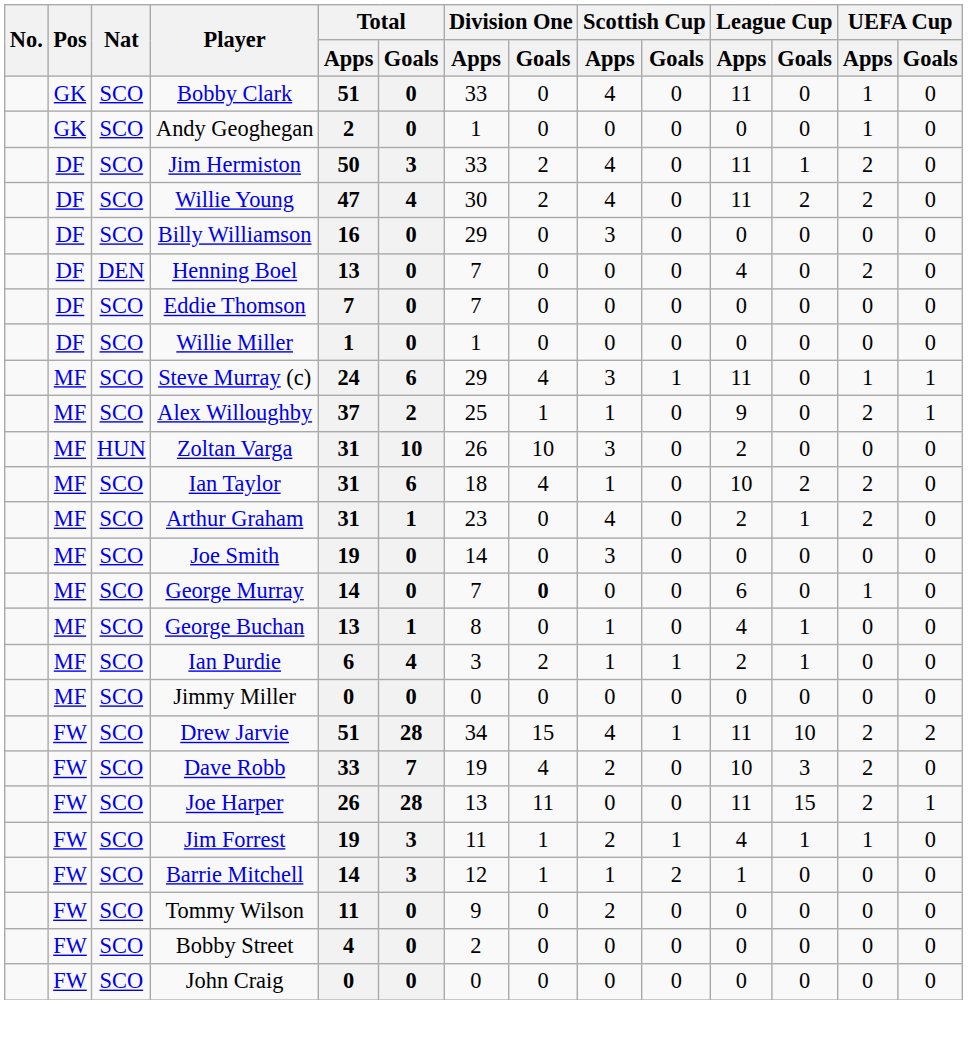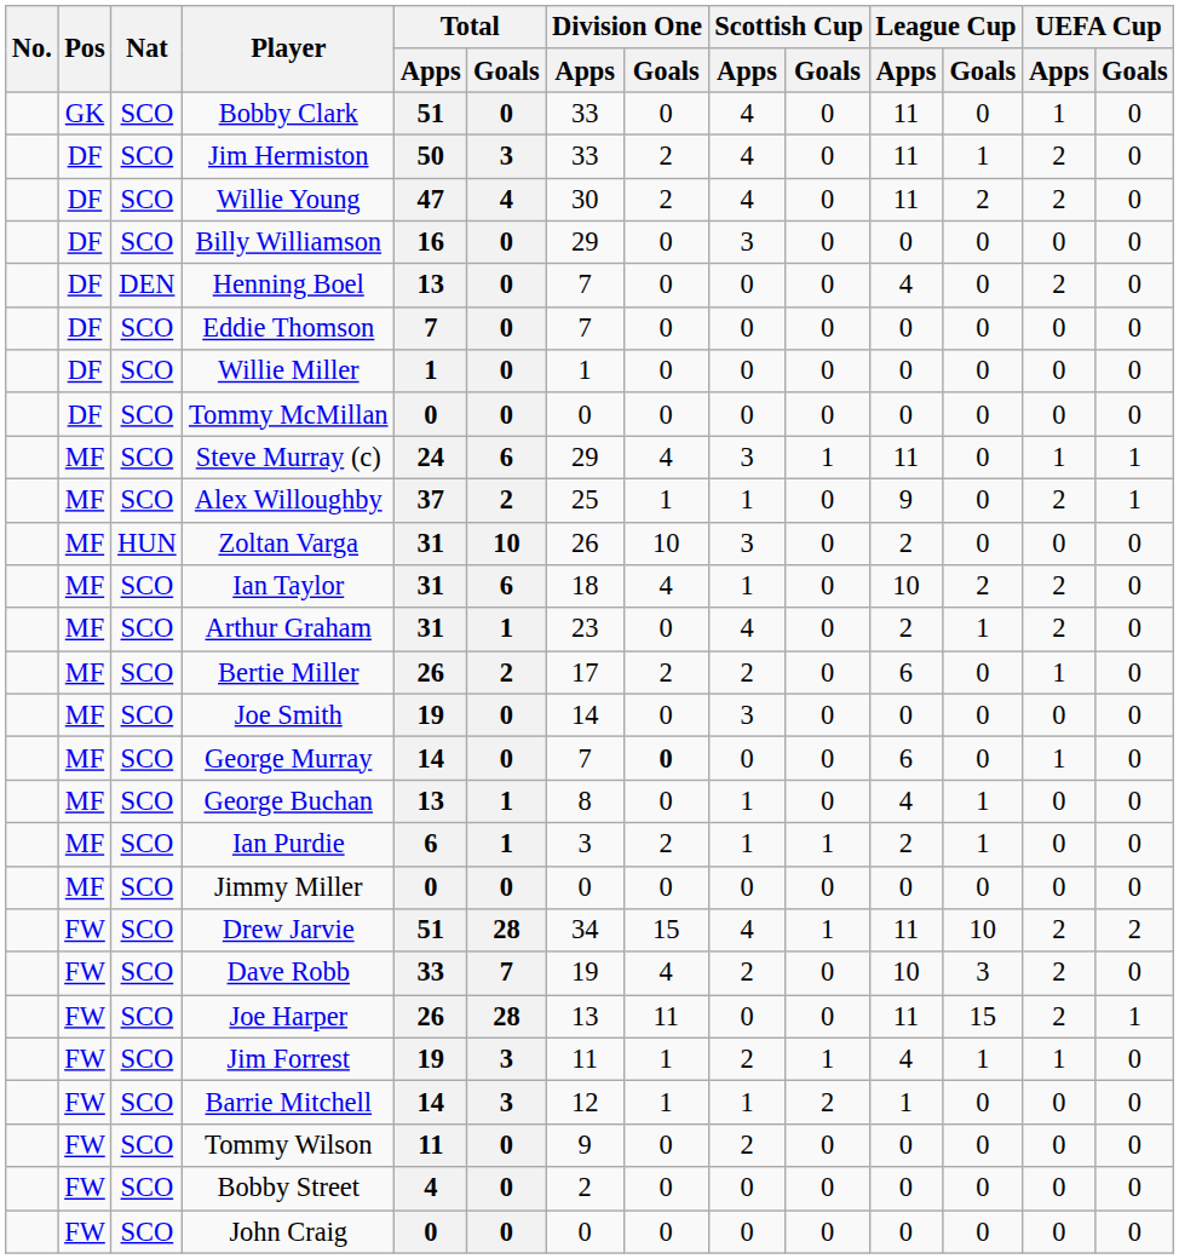- row: GK | SCO | Andy Geoghegan | 2 | 0 | 1 | 0 | 0 | 0 | 0 | 0 | 1 | 0
+ row: DF | SCO | Tommy McMillan | 0 | 0 | 0 | 0 | 0 | 0 | 0 | 0 | 0 | 0
+ row: MF | SCO | Bertie Miller | 26 | 2 | 17 | 2 | 2 | 0 | 6 | 0 | 1 | 0
Ian Purdie | Total / Goals: 4 -> 1
